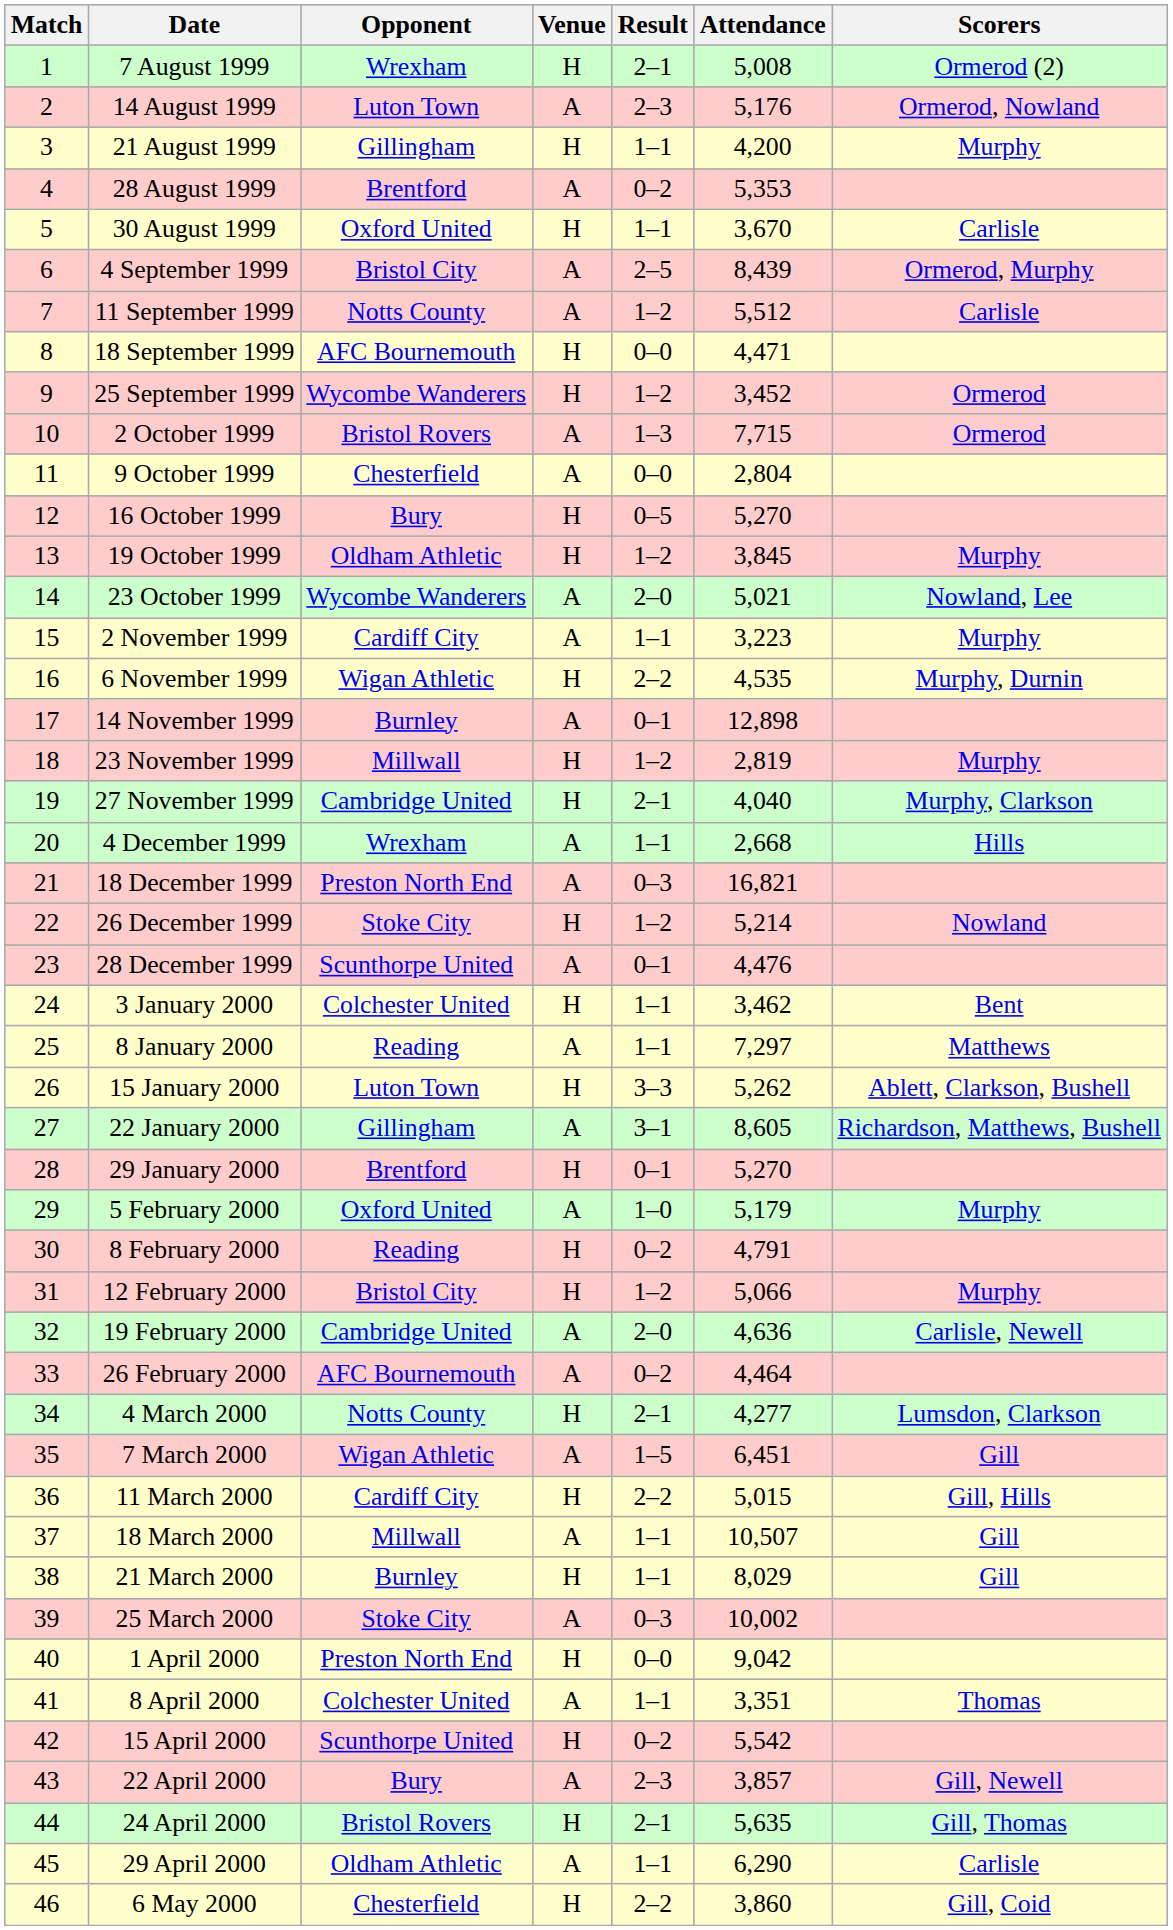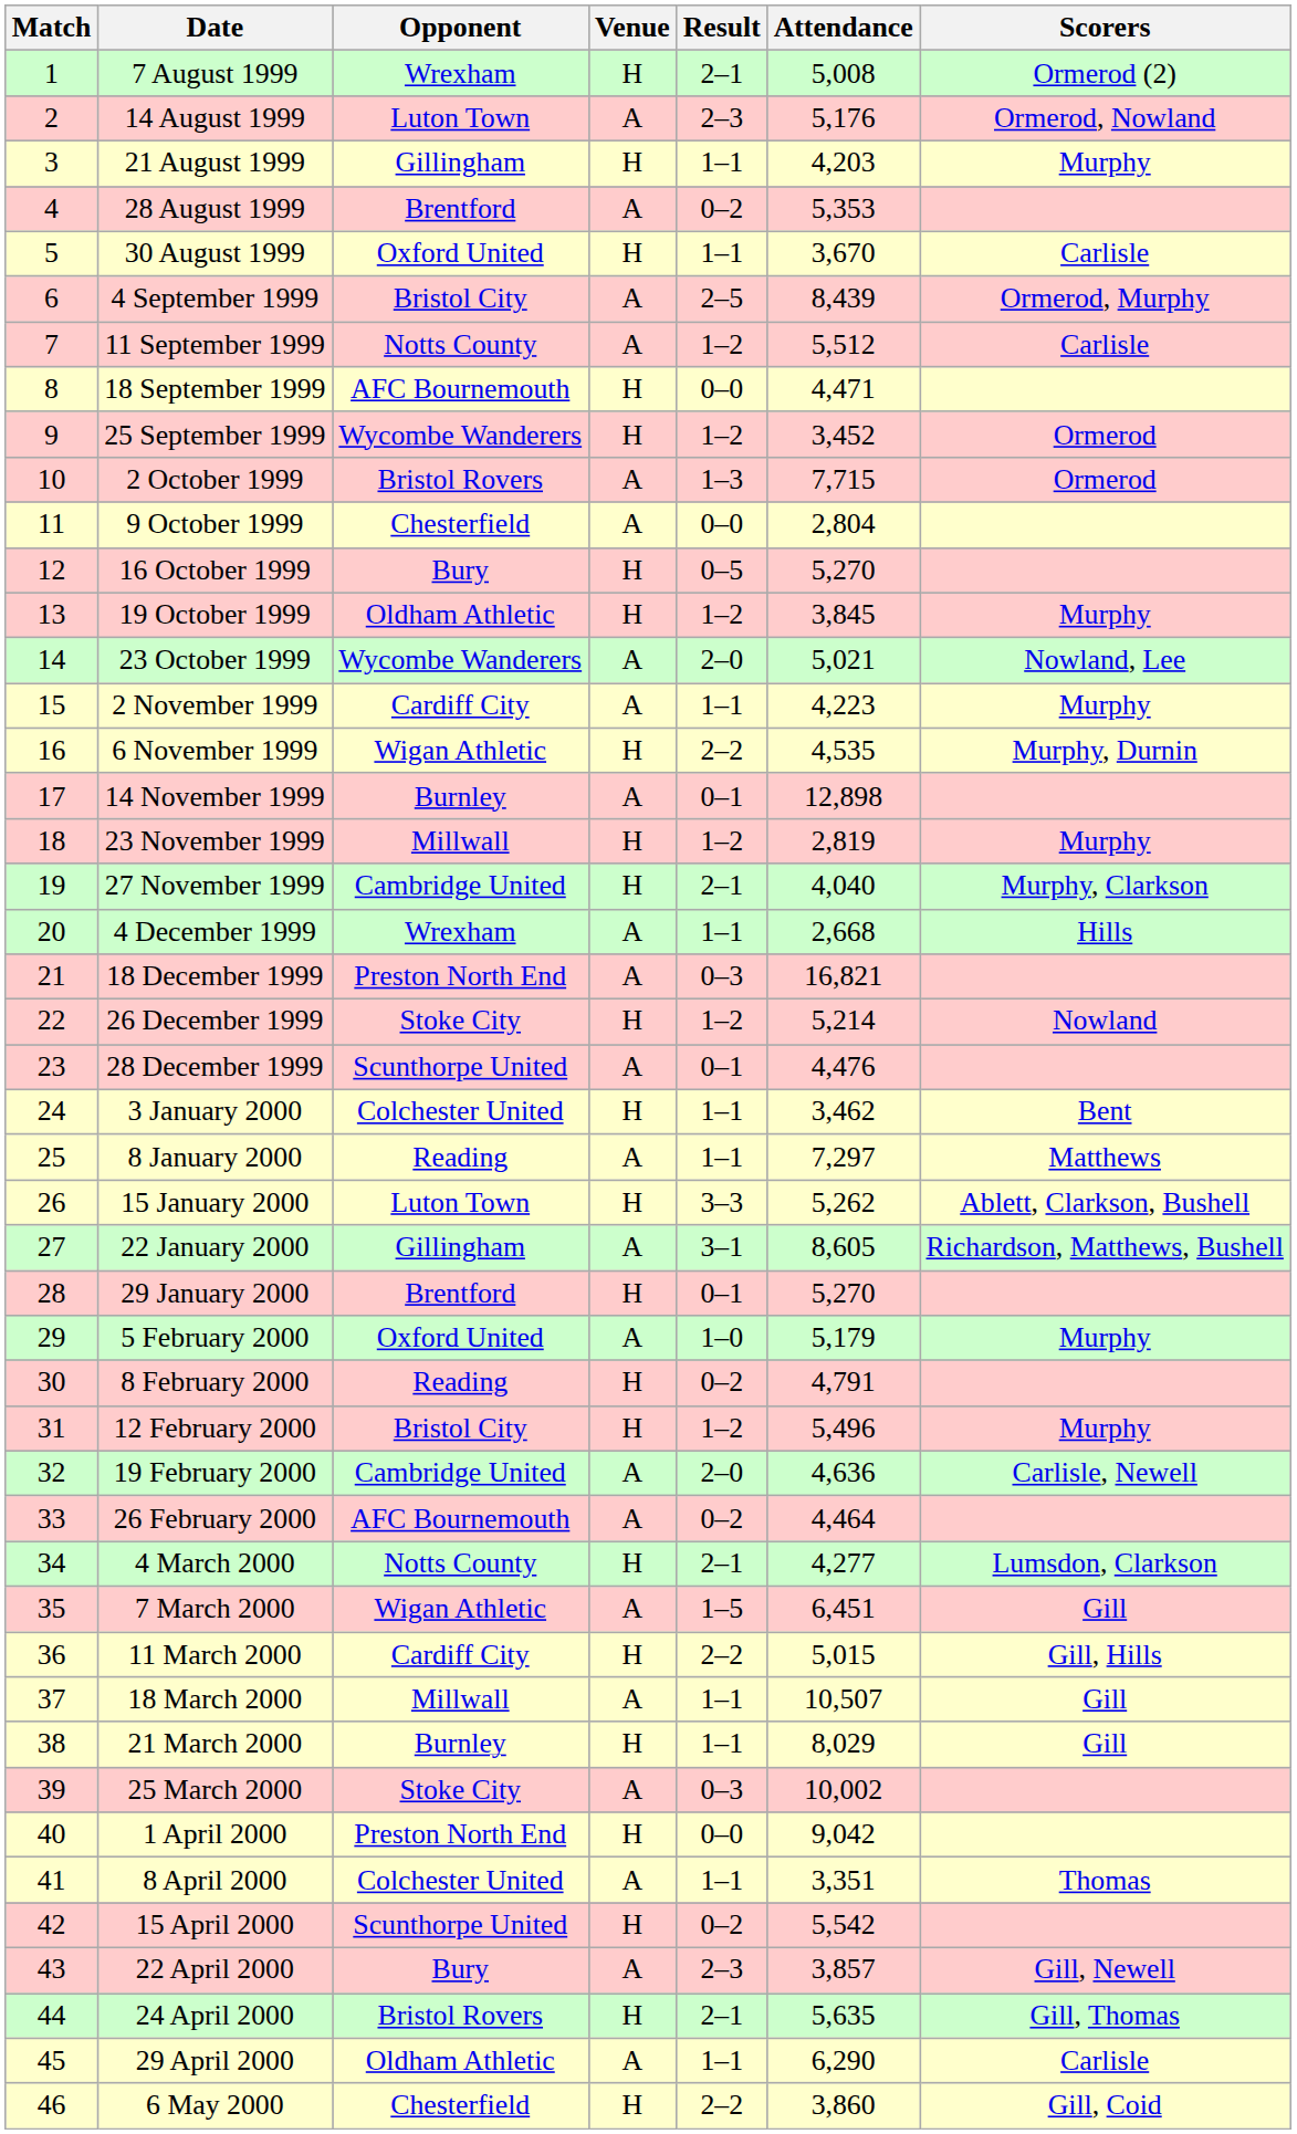21 August 1999 | Attendance: 4,200 -> 4,203
2 November 1999 | Attendance: 3,223 -> 4,223
12 February 2000 | Attendance: 5,066 -> 5,496
